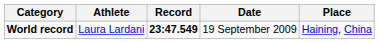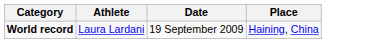- column: Record | 23:47.549
